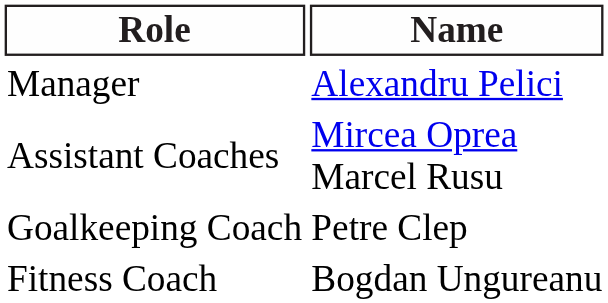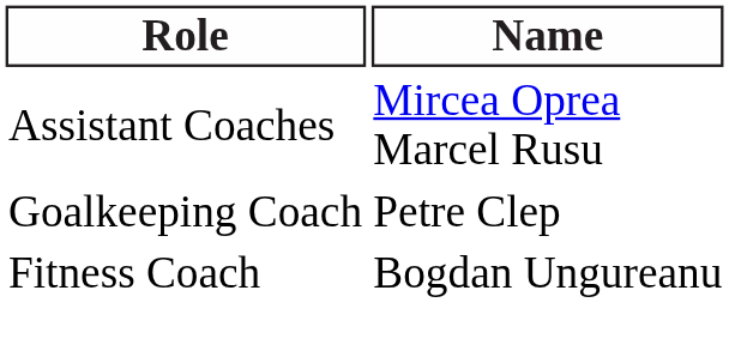- row: Manager | Alexandru Pelici
